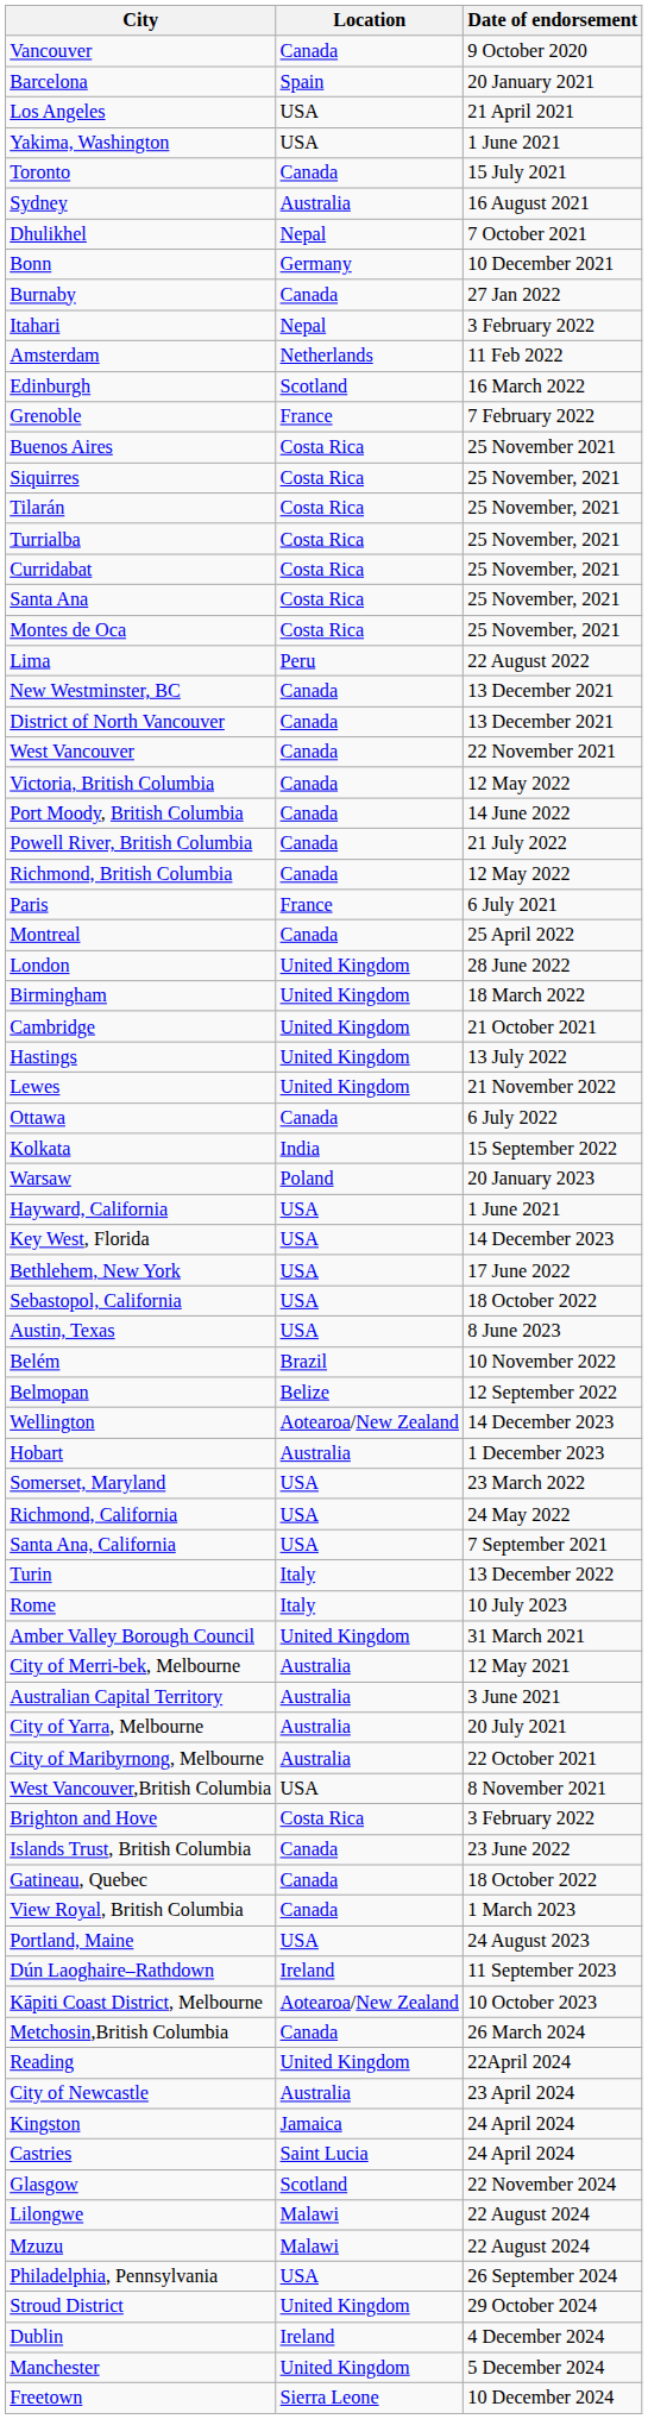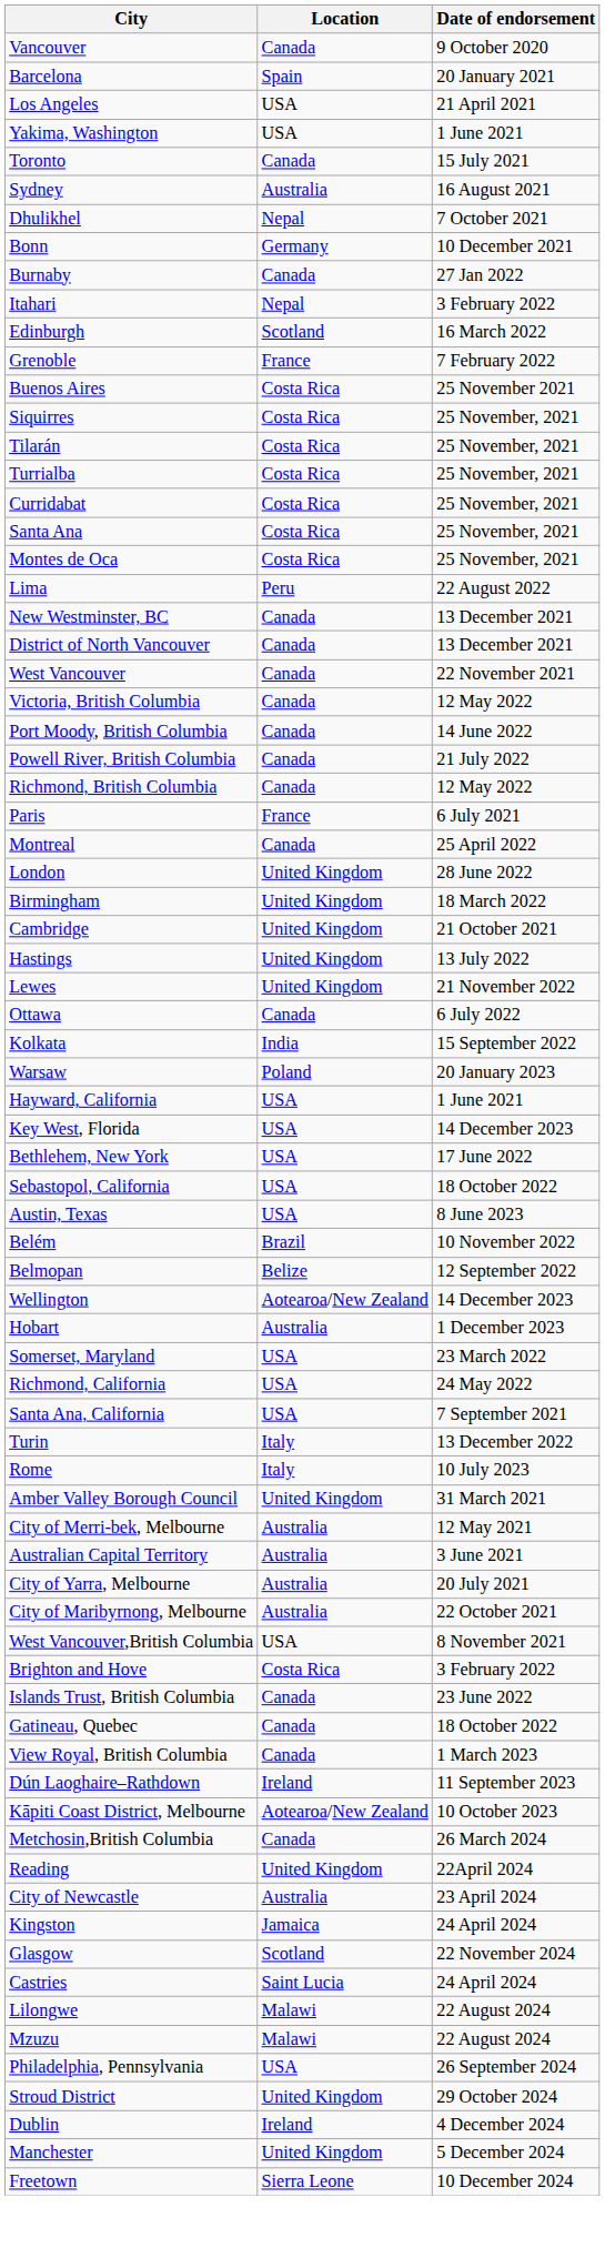- row: Amsterdam | Netherlands | 11 Feb 2022
- row: Portland, Maine | USA | 24 August 2023
rows swapped: Castries <-> Glasgow
